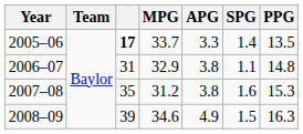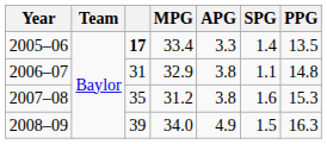2005–06 | MPG: 33.7 -> 33.4
2008–09 | MPG: 34.6 -> 34.0
